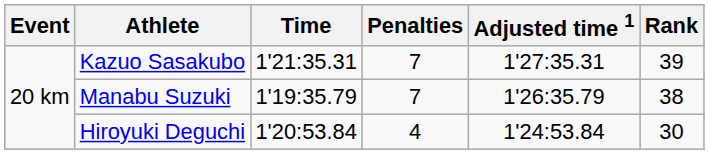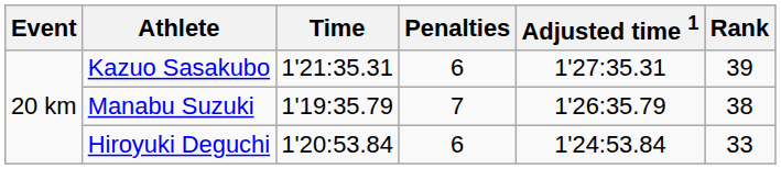Kazuo Sasakubo | Penalties: 7 -> 6
Hiroyuki Deguchi | Penalties: 4 -> 6
Hiroyuki Deguchi | Rank: 30 -> 33
